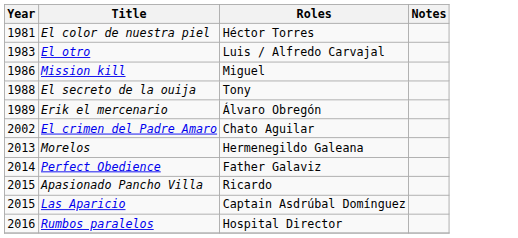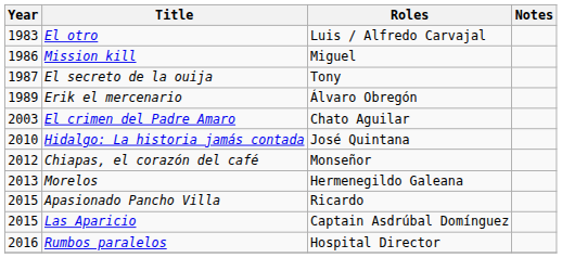- row: 1981 | El color de nuestra piel | Héctor Torres
El secreto de la ouija | Year: 1988 -> 1987
El crimen del Padre Amaro | Year: 2002 -> 2003
+ row: 2010 | Hidalgo: La historia jamás contada | José Quintana
+ row: 2012 | Chiapas, el corazón del café | Monseñor
- row: 2014 | Perfect Obedience | Father Galaviz
